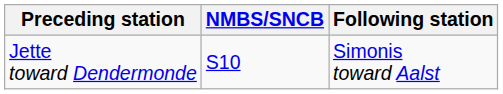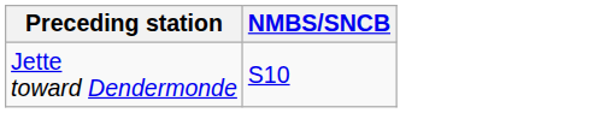- column: Following station | Simonis toward Aalst
